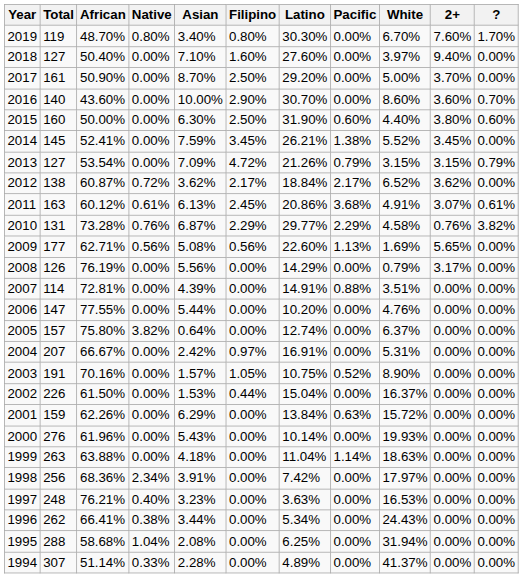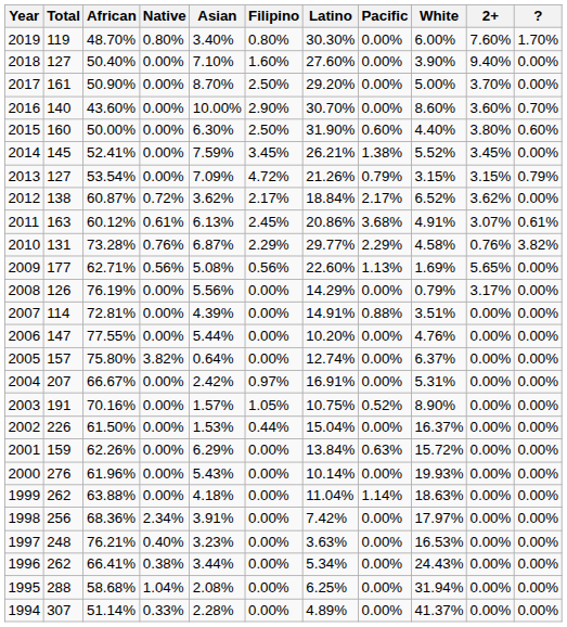2019 | White: 6.70% -> 6.00%
2018 | White: 3.97% -> 3.90%
1999 | Total: 263 -> 262
